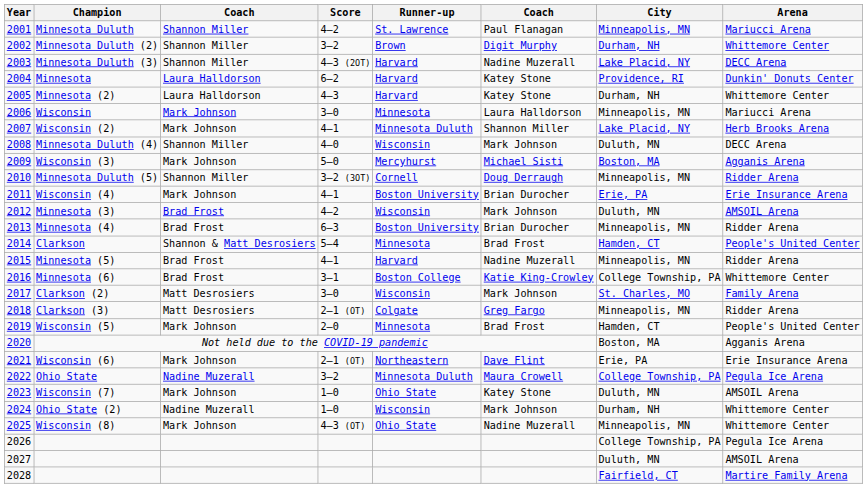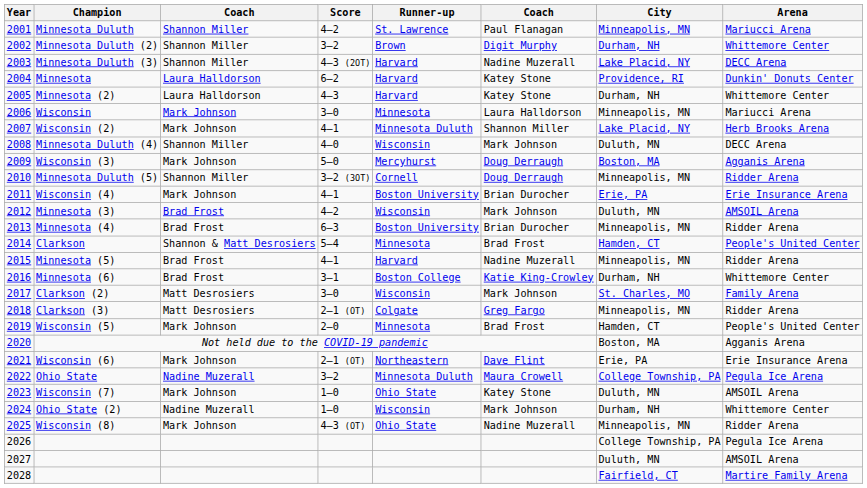Wisconsin (3) | column 6: Michael Sisti -> Doug Derraugh
Minnesota (6) | City: College Township, PA -> Durham, NH
Wisconsin (8) | Arena: Whittemore Center -> Ridder Arena
